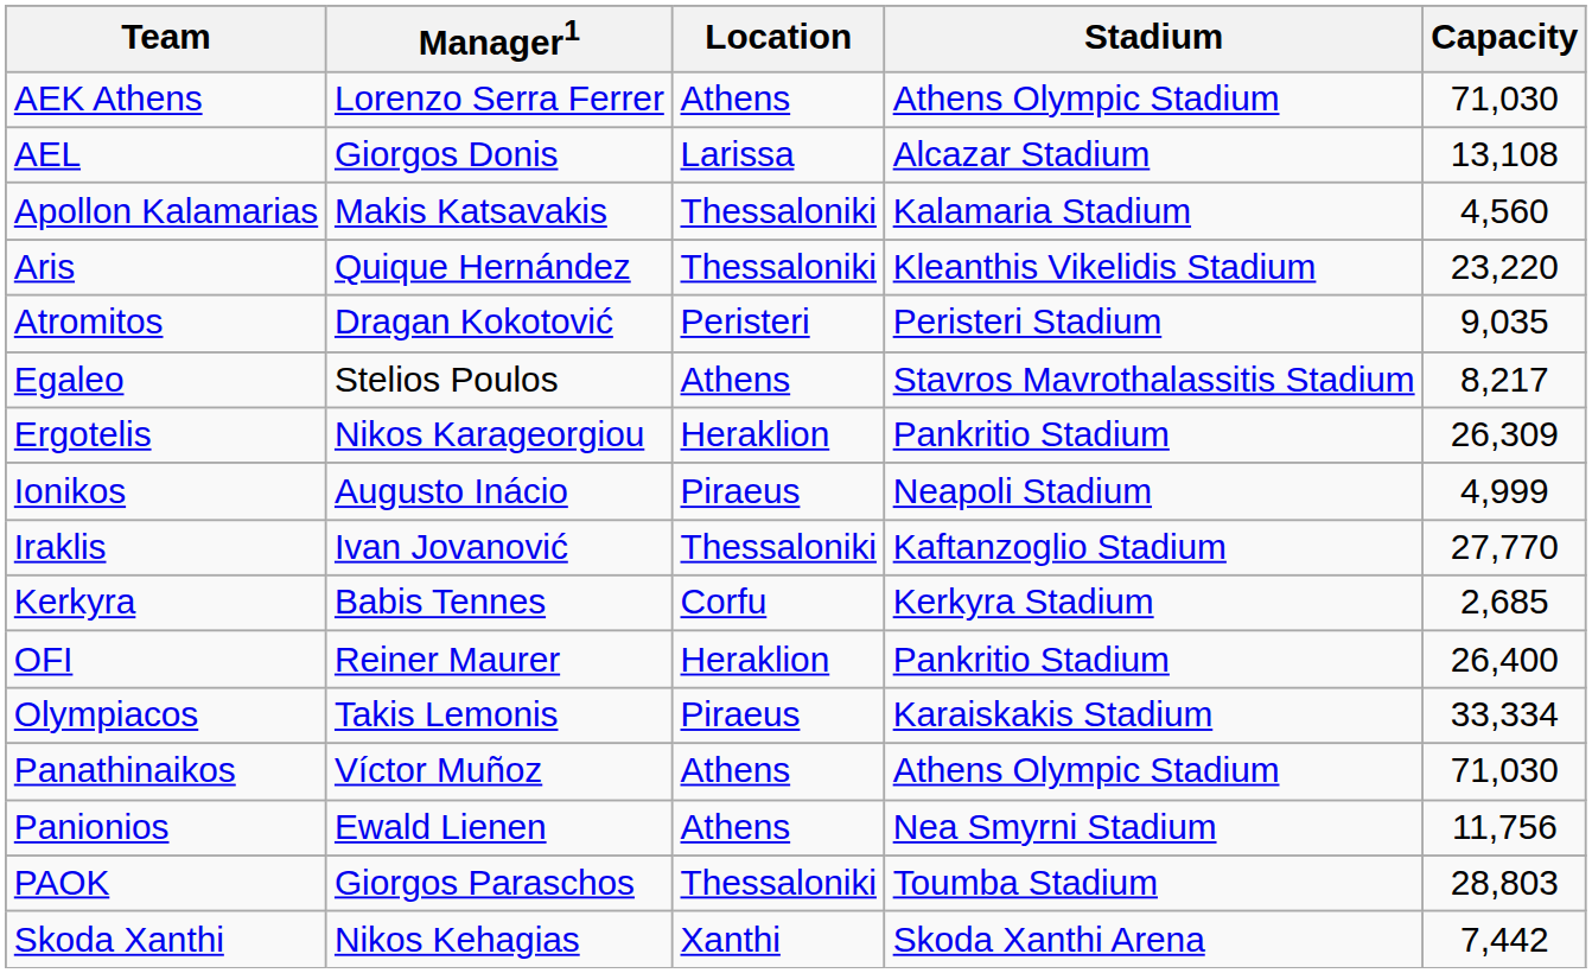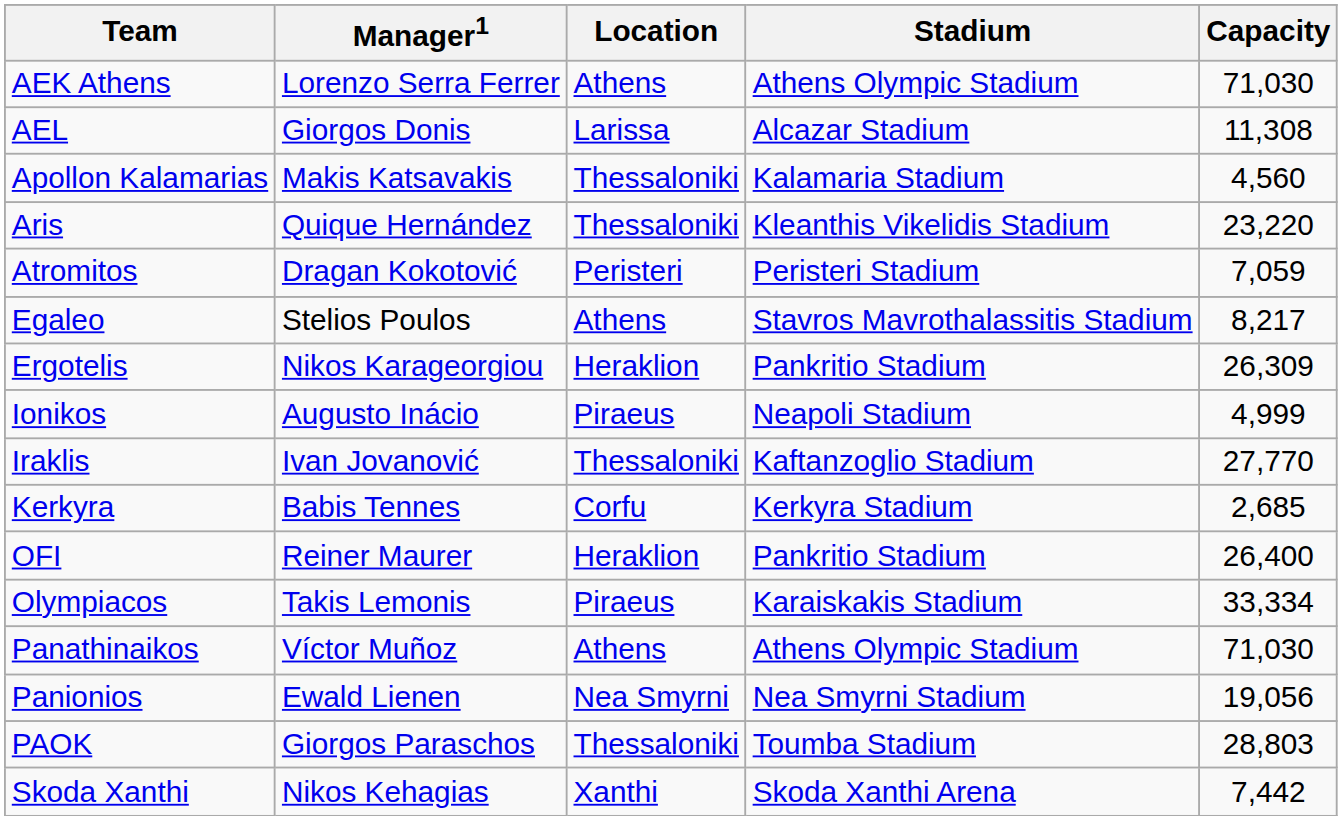AEL | Capacity: 13,108 -> 11,308
Atromitos | Capacity: 9,035 -> 7,059
Panionios | Location: Athens -> Nea Smyrni
Panionios | Capacity: 11,756 -> 19,056
